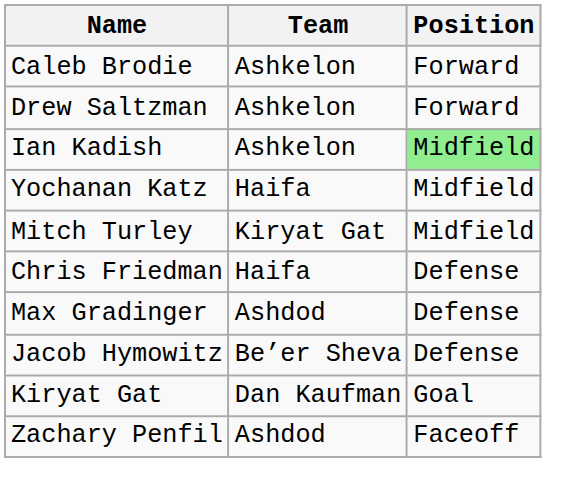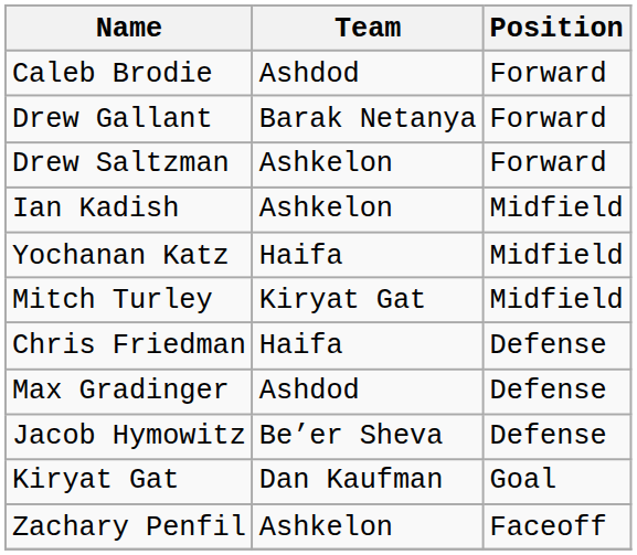Caleb Brodie | Team: Ashkelon -> Ashdod
+ row: Drew Gallant | Barak Netanya | Forward
Ian Kadish | Position: lightgreen background -> no background
Zachary Penfil | Team: Ashdod -> Ashkelon
